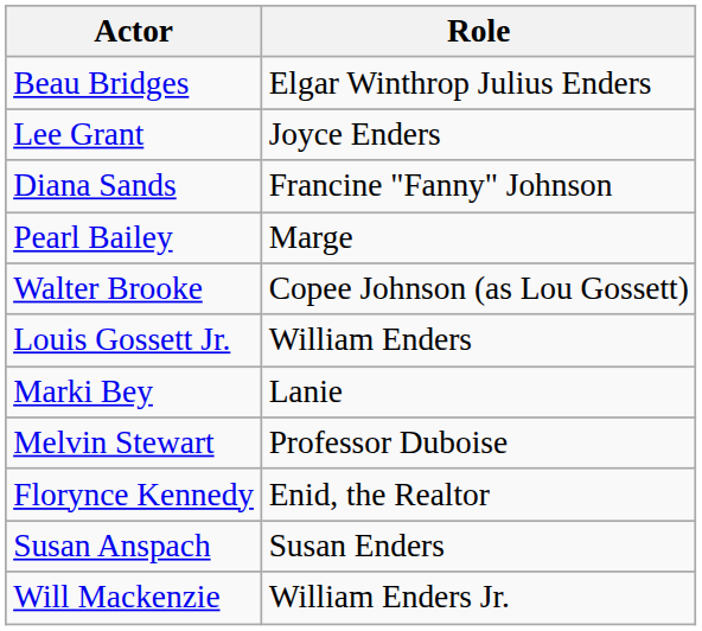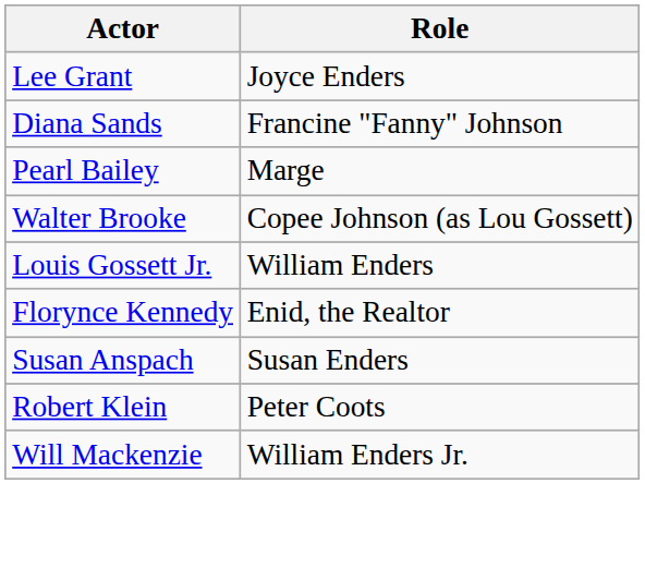- row: Beau Bridges | Elgar Winthrop Julius Enders
- row: Marki Bey | Lanie
- row: Melvin Stewart | Professor Duboise
+ row: Robert Klein | Peter Coots
